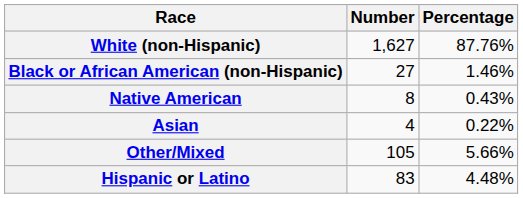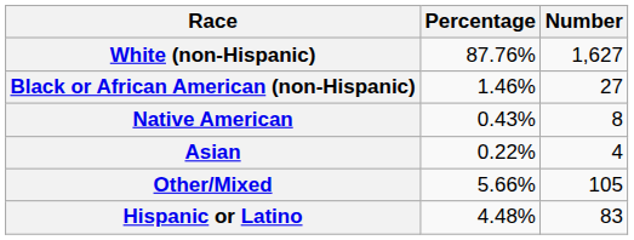columns swapped: Number <-> Percentage
